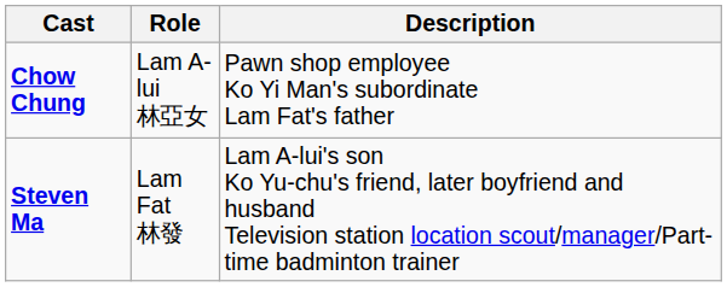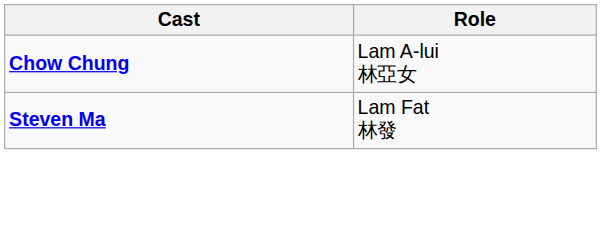- column: Description | Pawn shop employee Ko Yi Man's subordinate Lam Fat's father | Lam A-lui's son Ko Yu-chu's friend, later boyfriend and husband Television station location scout/manager/Part-time badminton trainer
